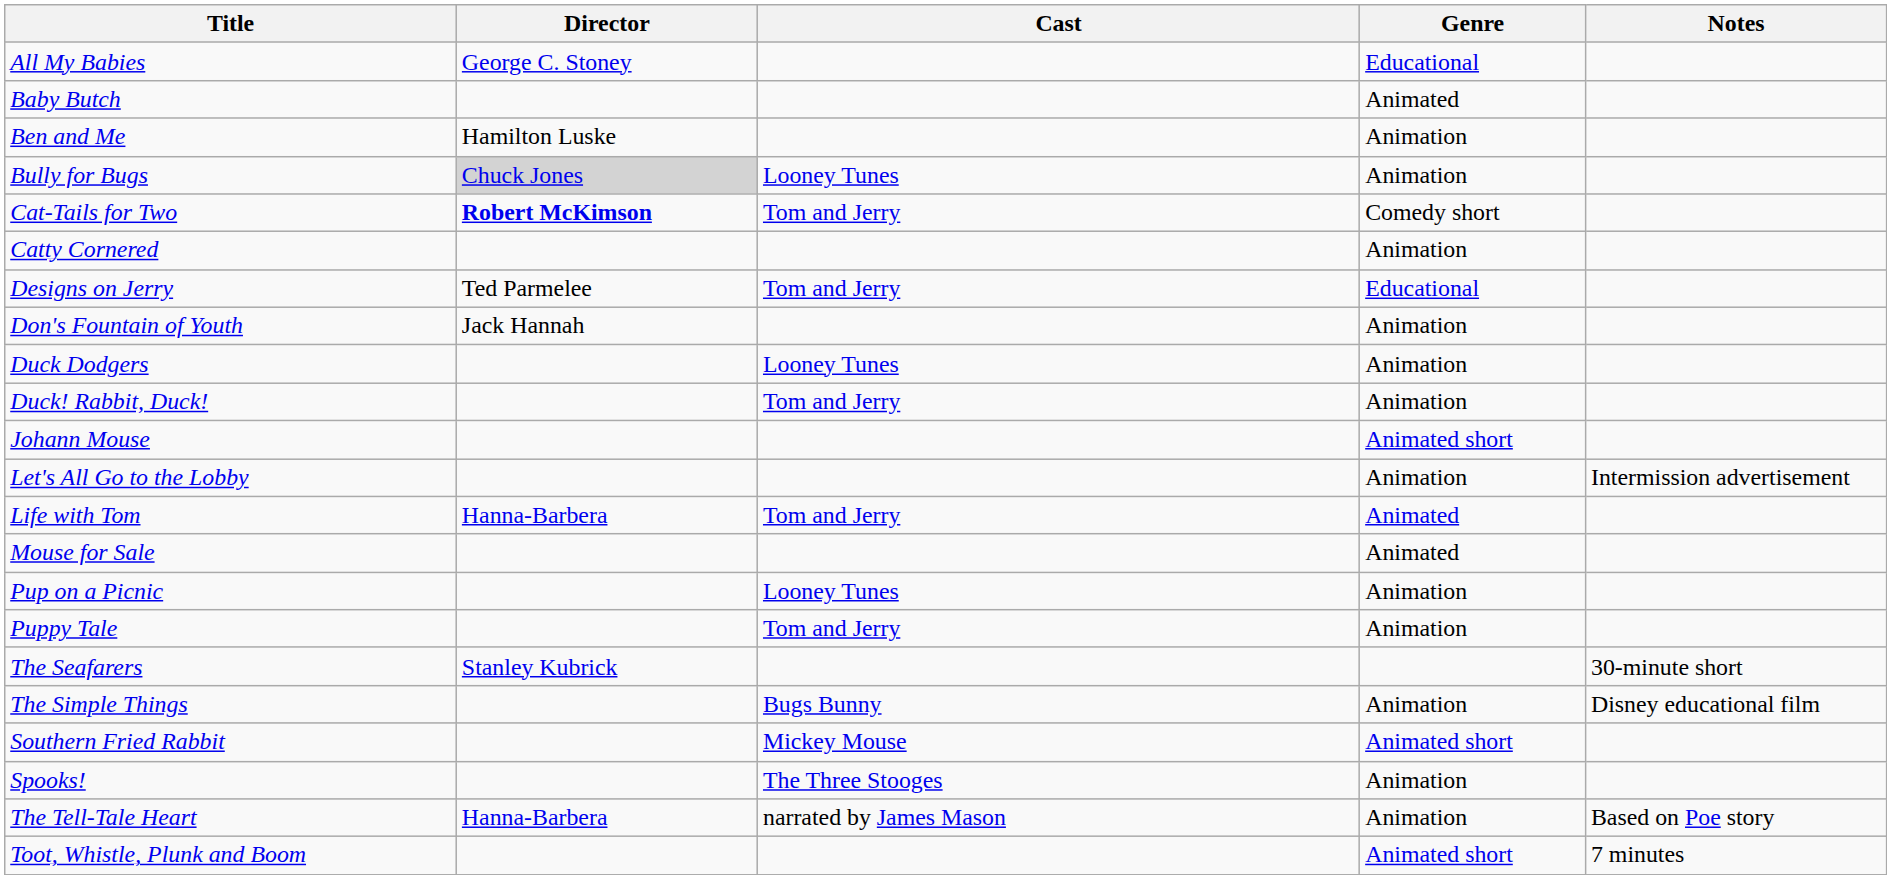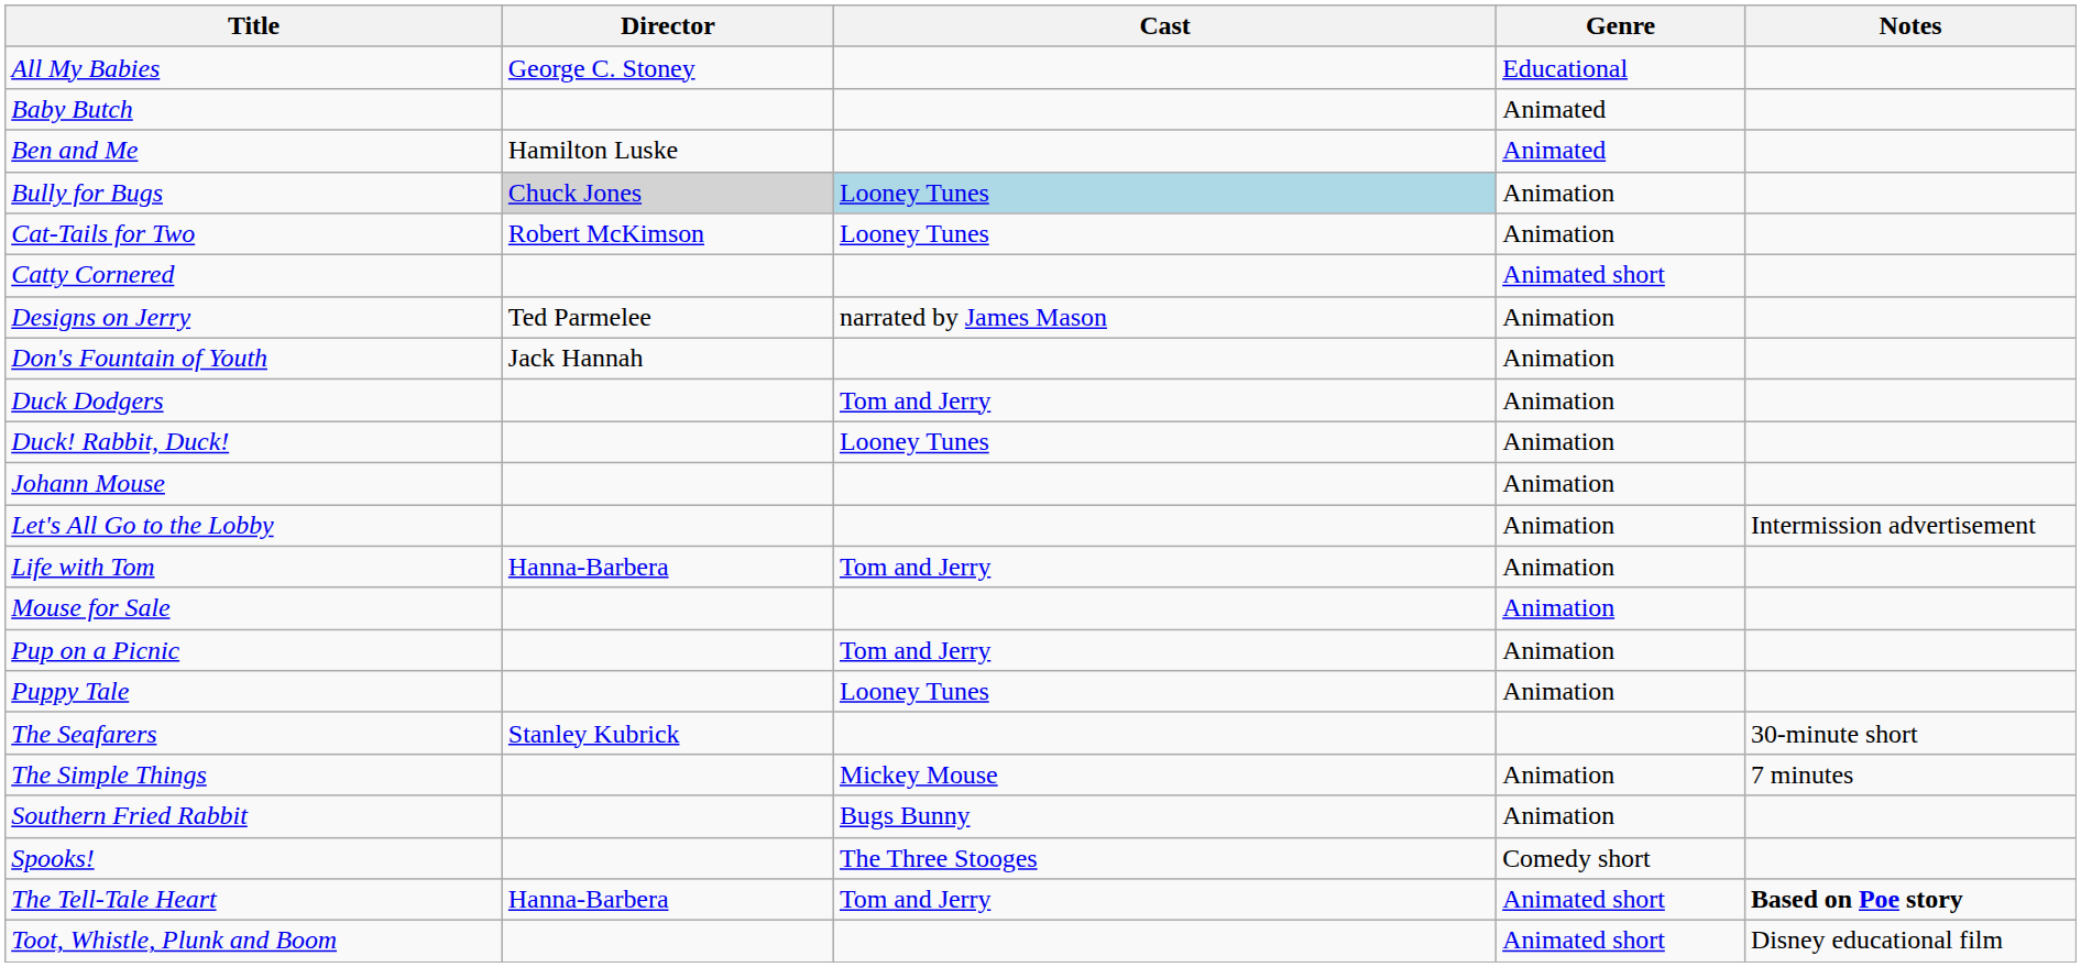Ben and Me | Genre: Animation -> Animated
Bully for Bugs | Cast: no background -> lightblue background
Cat-Tails for Two | Director: bold -> normal
Cat-Tails for Two | Cast: Tom and Jerry -> Looney Tunes
Cat-Tails for Two | Genre: Comedy short -> Animation
Catty Cornered | Genre: Animation -> Animated short
Designs on Jerry | Cast: Tom and Jerry -> narrated by James Mason
Designs on Jerry | Genre: Educational -> Animation
Duck Dodgers | Cast: Looney Tunes -> Tom and Jerry
Duck! Rabbit, Duck! | Cast: Tom and Jerry -> Looney Tunes
Johann Mouse | Genre: Animated short -> Animation
Life with Tom | Genre: Animated -> Animation
Mouse for Sale | Genre: Animated -> Animation
Pup on a Picnic | Cast: Looney Tunes -> Tom and Jerry
Puppy Tale | Cast: Tom and Jerry -> Looney Tunes
The Simple Things | Cast: Bugs Bunny -> Mickey Mouse
The Simple Things | Notes: Disney educational film -> 7 minutes
Southern Fried Rabbit | Cast: Mickey Mouse -> Bugs Bunny
Southern Fried Rabbit | Genre: Animated short -> Animation
Spooks! | Genre: Animation -> Comedy short
The Tell-Tale Heart | Cast: narrated by James Mason -> Tom and Jerry
The Tell-Tale Heart | Genre: Animation -> Animated short
The Tell-Tale Heart | Notes: normal -> bold
Toot, Whistle, Plunk and Boom | Notes: 7 minutes -> Disney educational film
